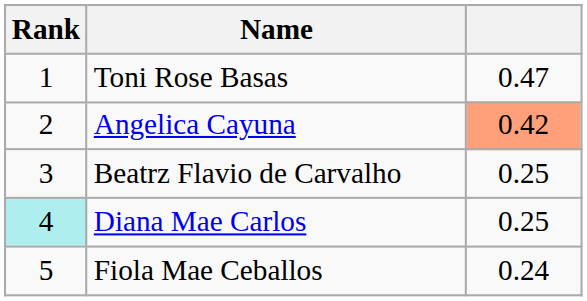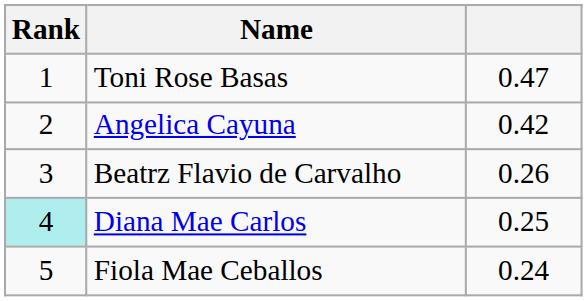Angelica Cayuna | column 3: lightsalmon background -> no background
Beatrz Flavio de Carvalho | column 3: 0.25 -> 0.26
